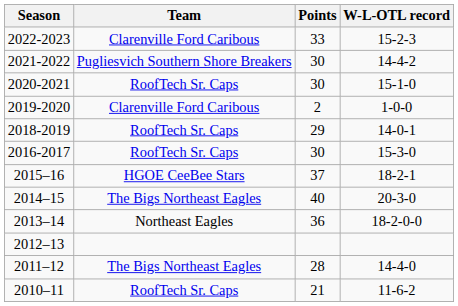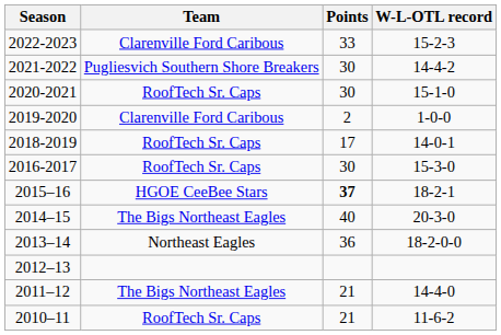2018-2019 | Points: 29 -> 17
2015–16 | Points: normal -> bold
2011–12 | Points: 28 -> 21
